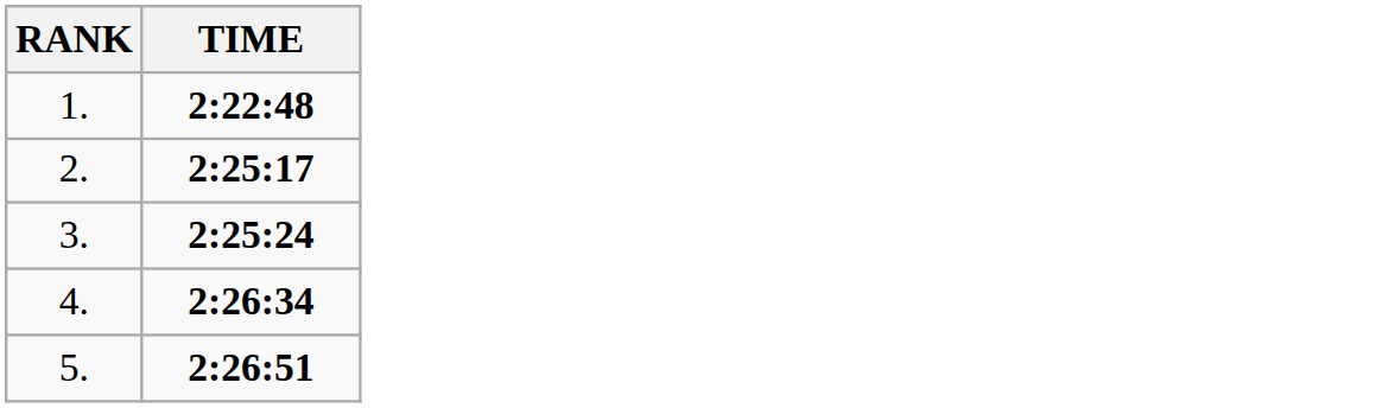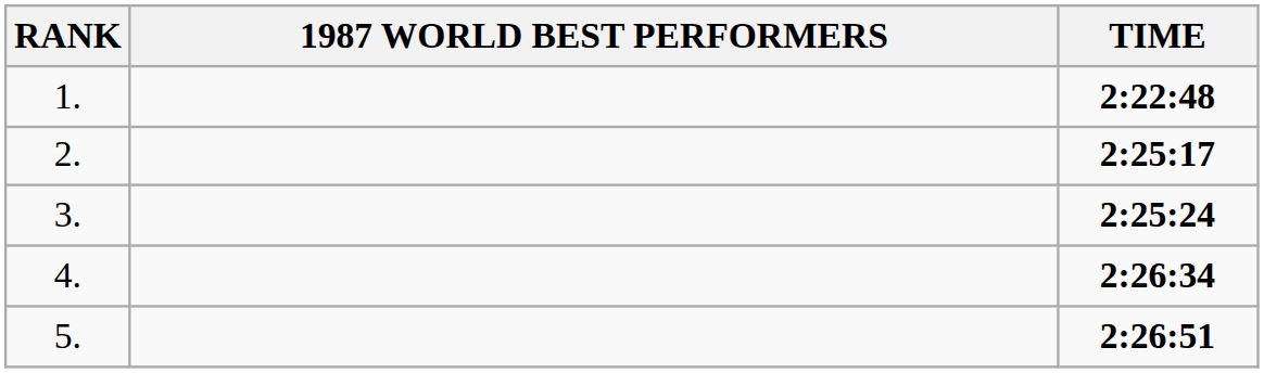+ column: 1987 WORLD BEST PERFORMERS
